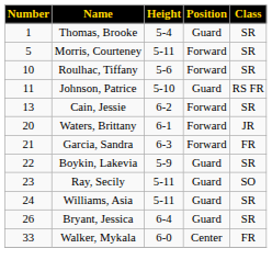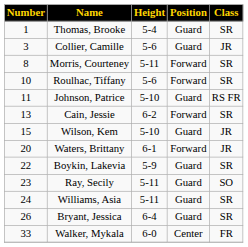+ row: 3 | Collier, Camille | 5-6 | Guard | JR
Morris, Courteney | Number: 5 -> 8
+ row: 15 | Wilson, Kem | 5-10 | Guard | JR
- row: 21 | Garcia, Sandra | 6-3 | Forward | FR
